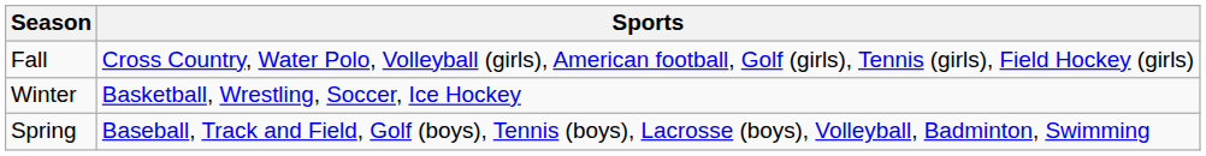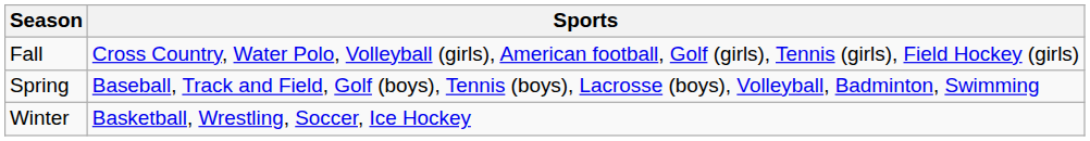rows swapped: Winter <-> Spring
